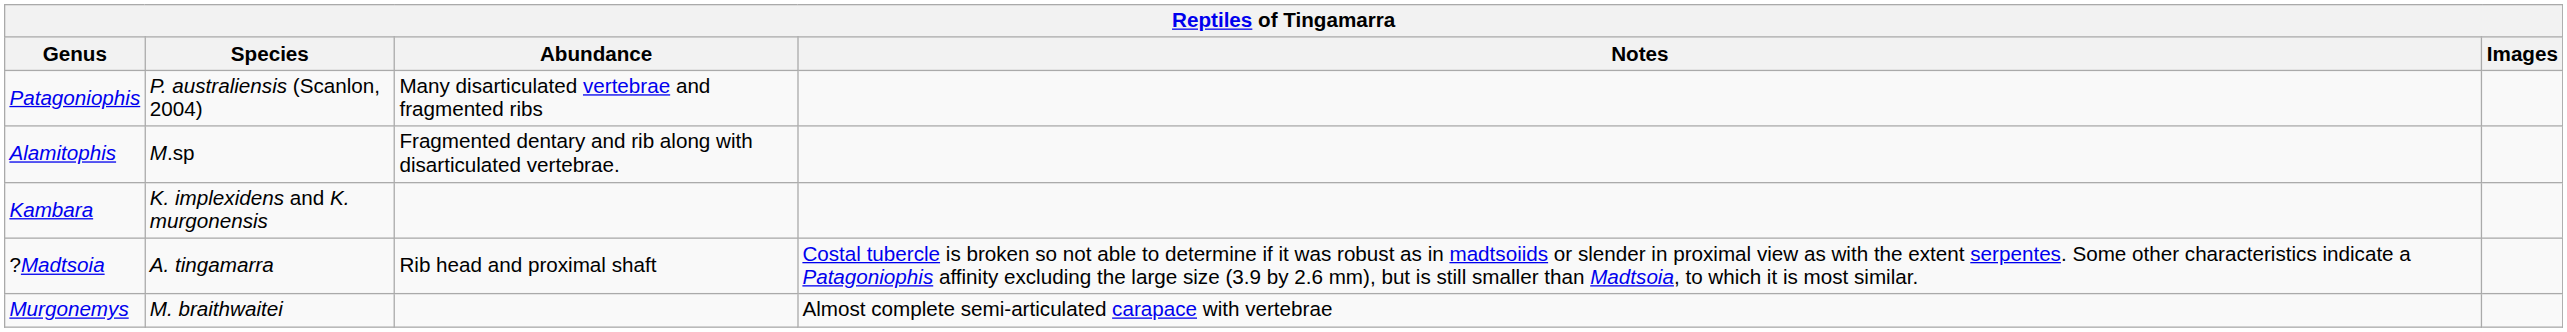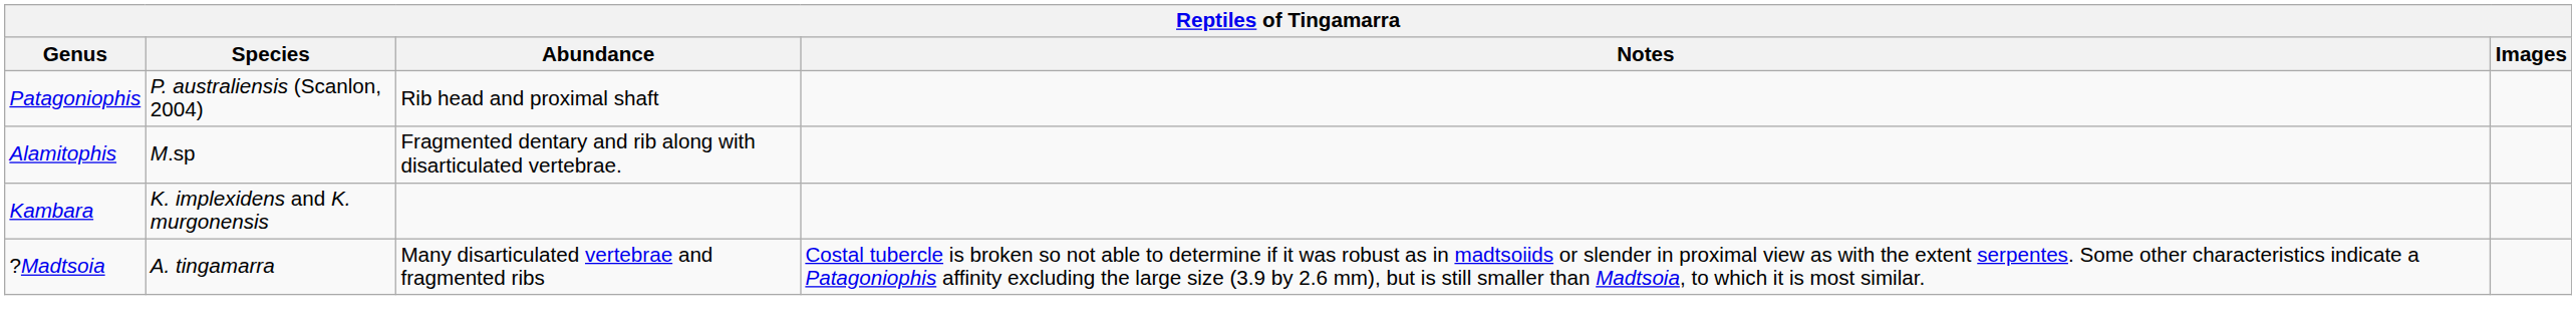Patagoniophis | Abundance: Many disarticulated vertebrae and fragmented ribs -> Rib head and proximal shaft
?Madtsoia | Abundance: Rib head and proximal shaft -> Many disarticulated vertebrae and fragmented ribs
- row: Murgonemys | M. braithwaitei | Almost complete semi-articulated carapace with vertebrae
